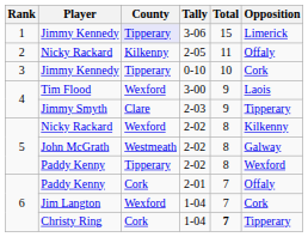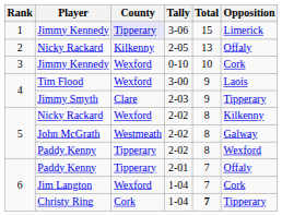Nicky Rackard / 2-05 | Total: 11 -> 13
Jimmy Kennedy / 0-10 | County: Tipperary -> Wexford
Paddy Kenny / 2-01 | County: Cork -> Tipperary
